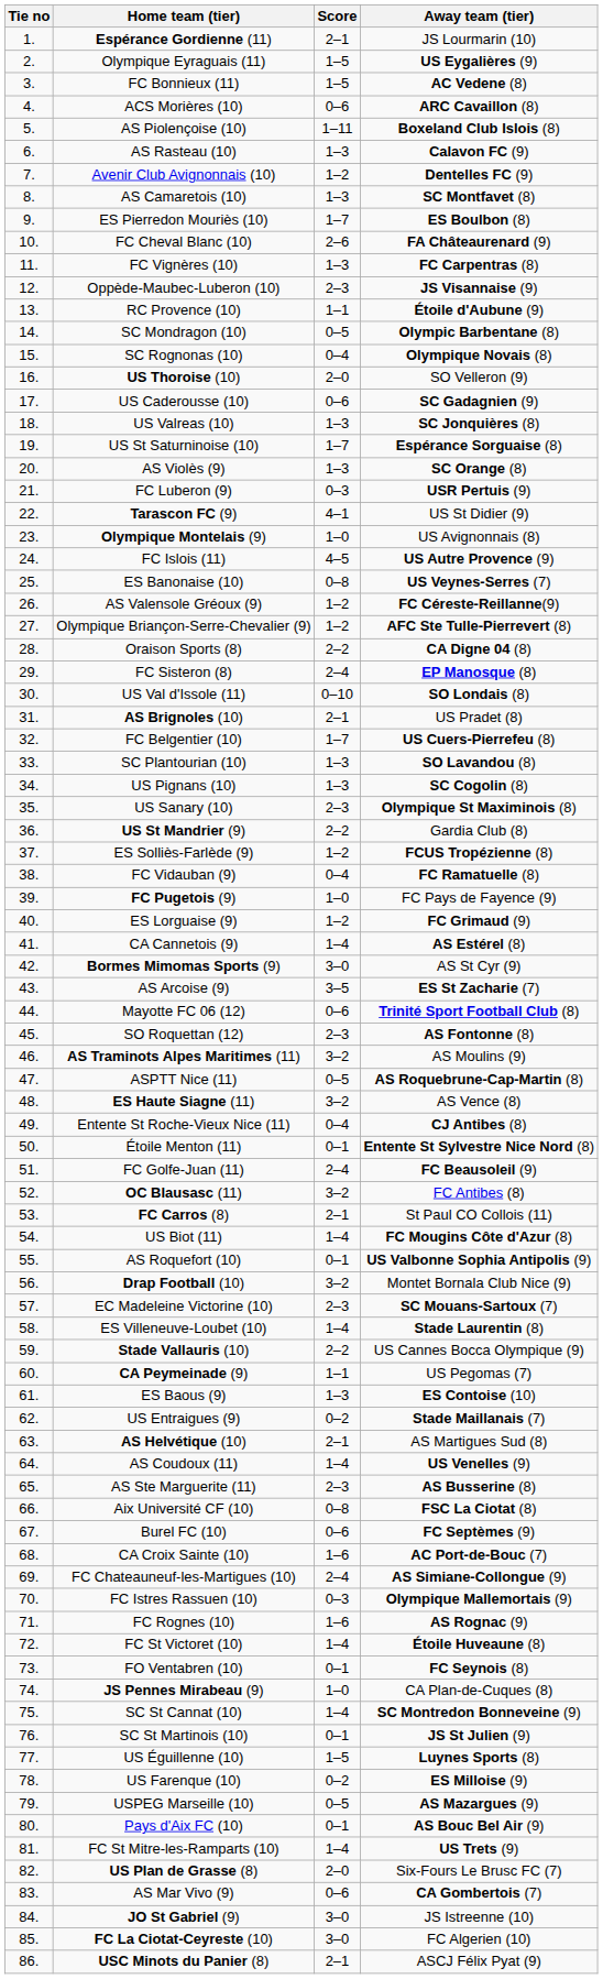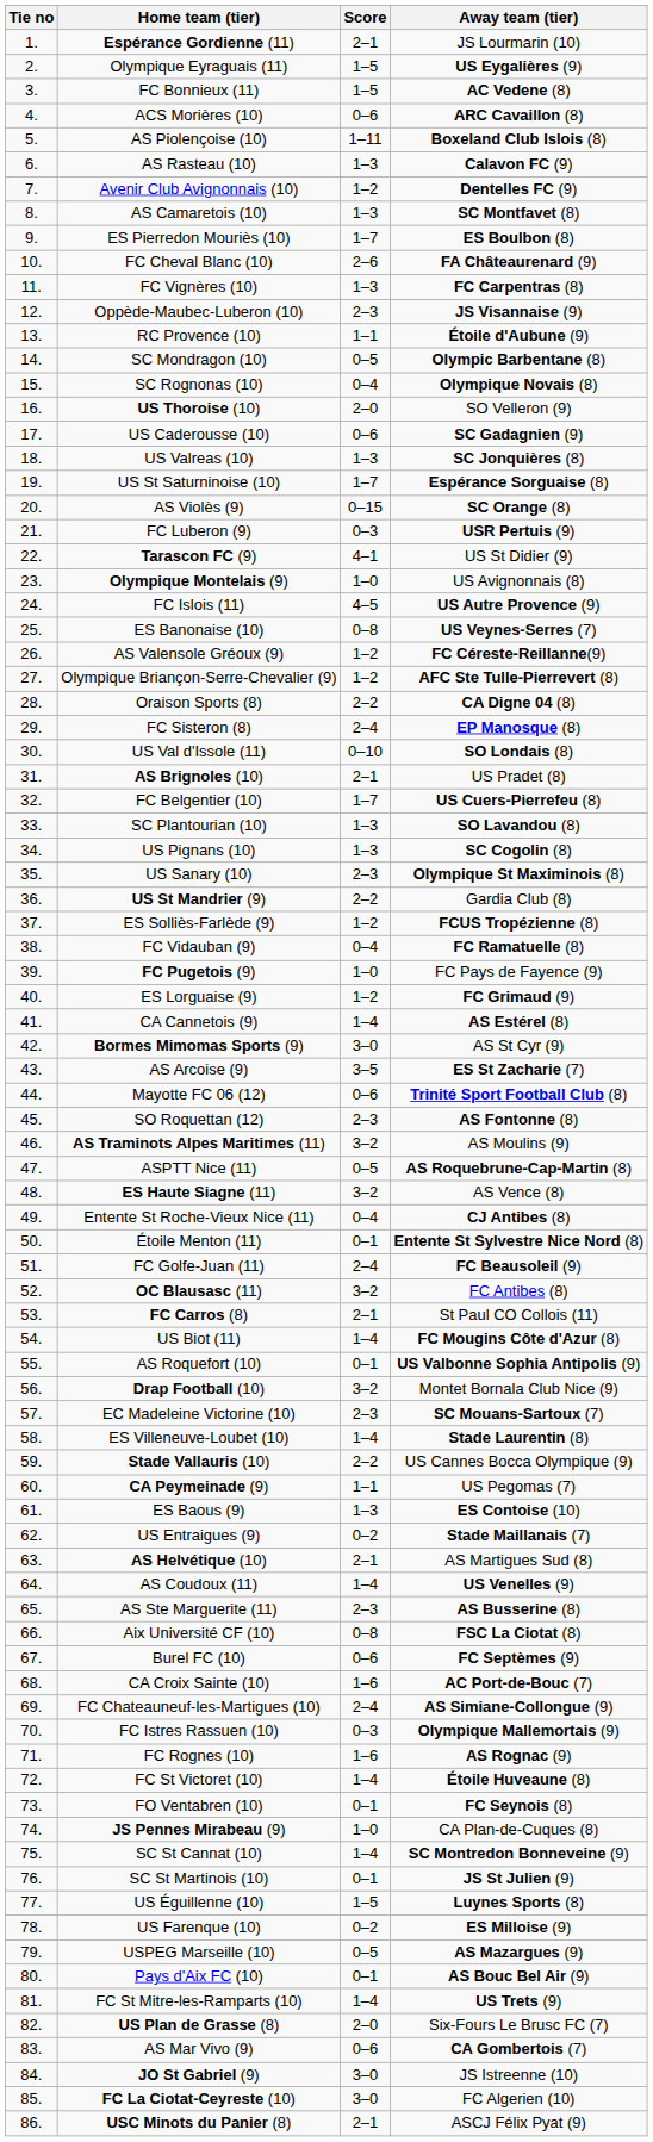AS Violès (9) | Score: 1–3 -> 0–15
